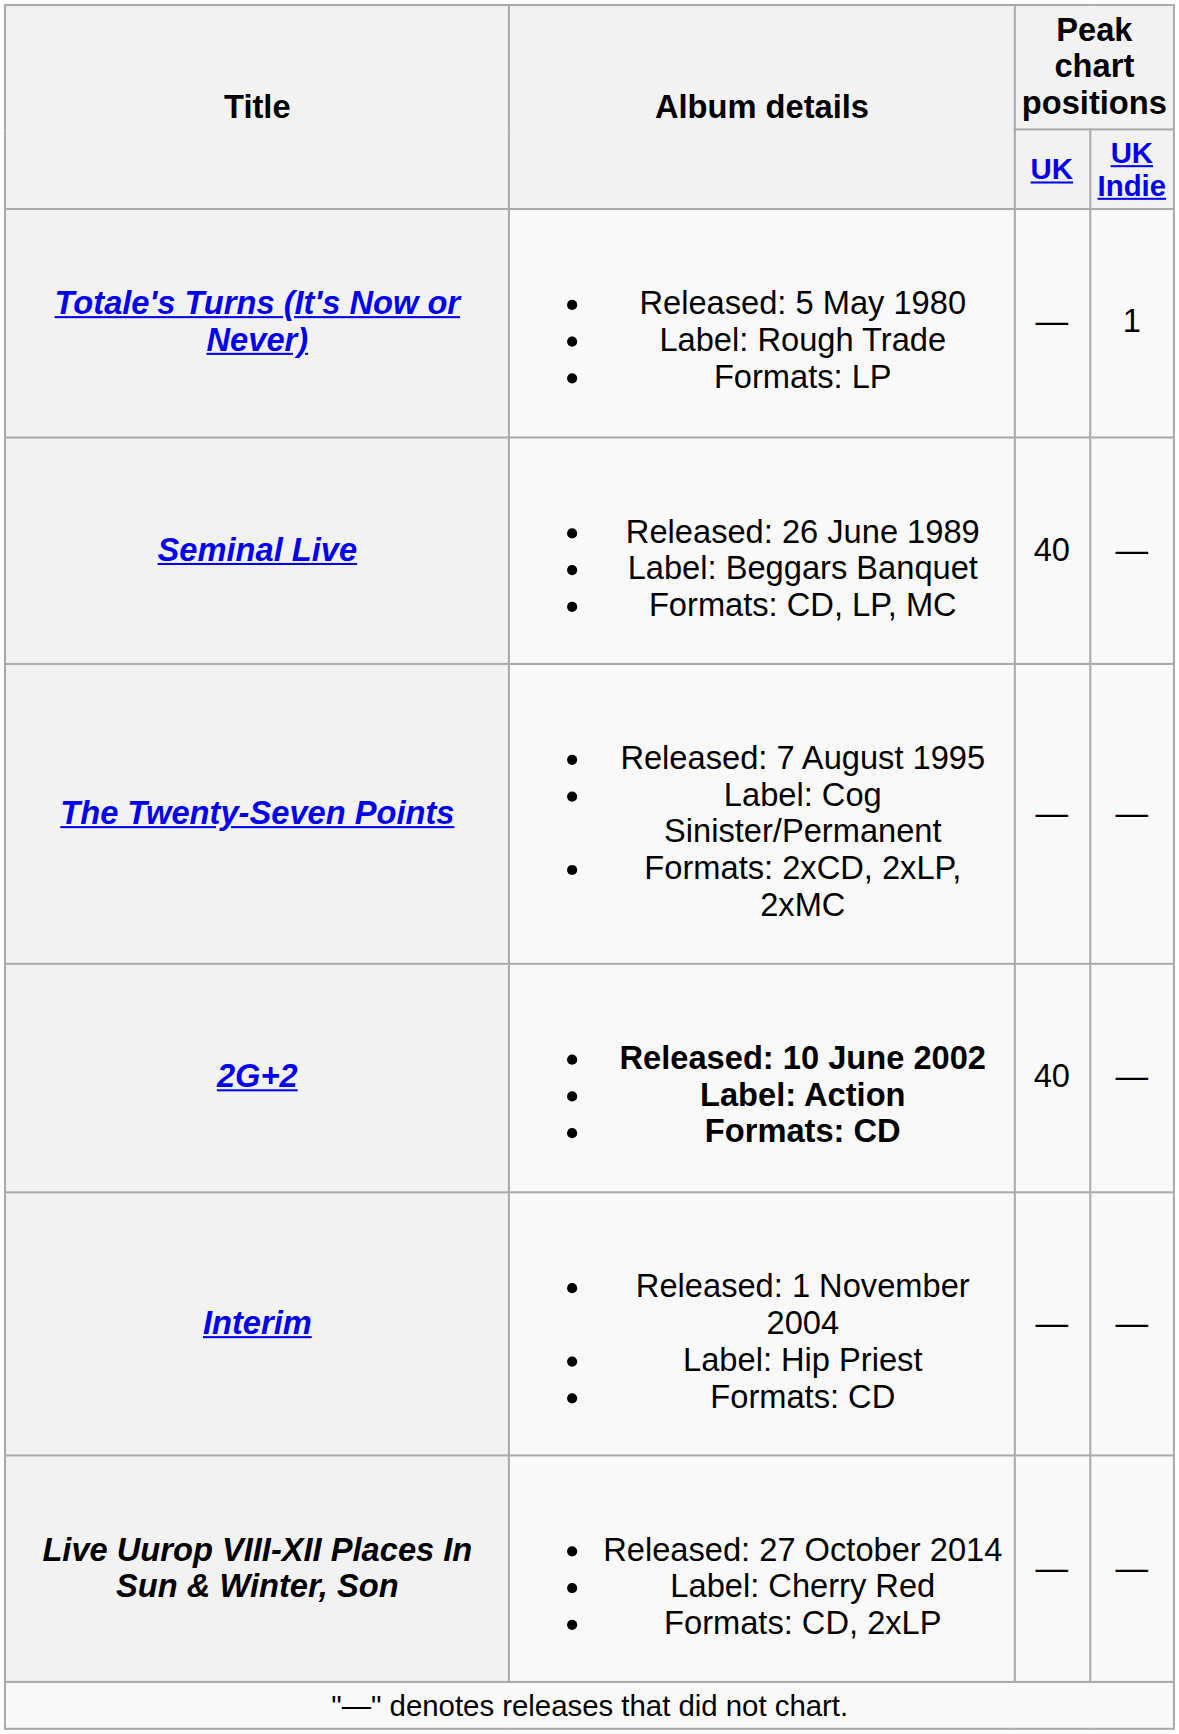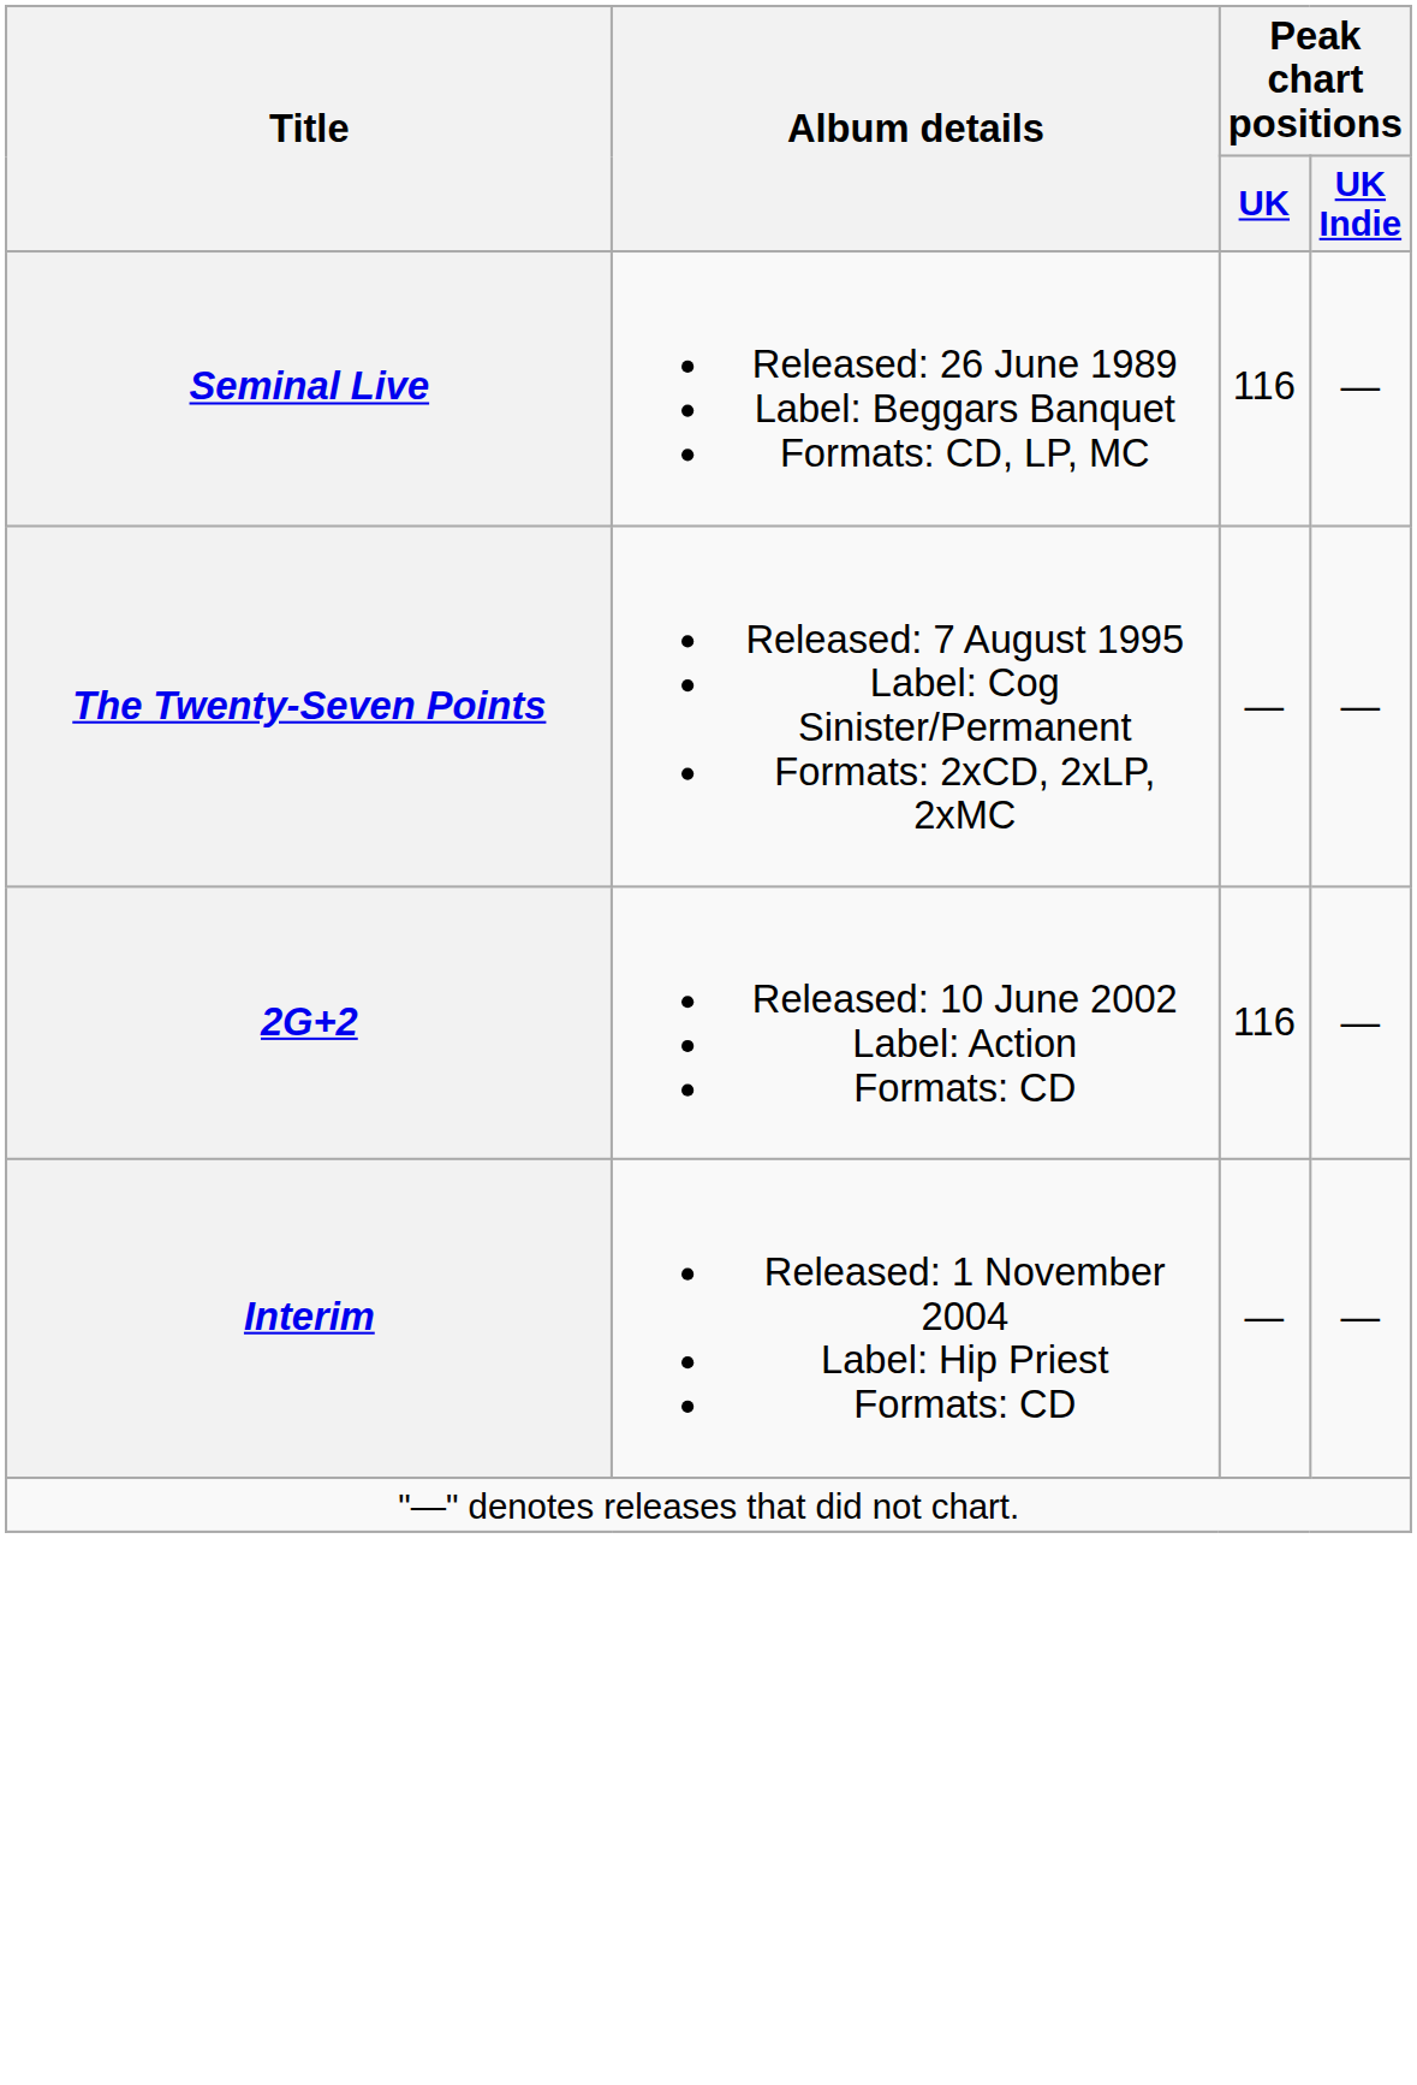- row: Totale's Turns (It's Now or Never) | Released: 5 May 1980 Label: Rough Trade Formats: LP | — | 1
Seminal Live | Peak chart positions / UK: 40 -> 116
2G+2 | Album details: bold -> normal
2G+2 | Peak chart positions / UK: 40 -> 116
- row: Live Uurop VIII-XII Places In Sun & Winter, Son | Released: 27 October 2014 Label: Cherry Red Formats: CD, 2xLP | — | —
